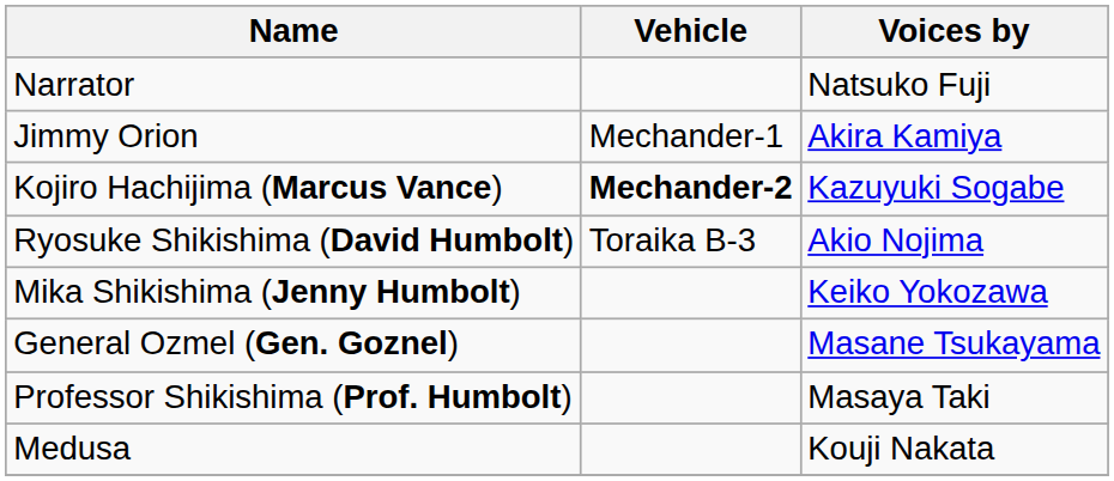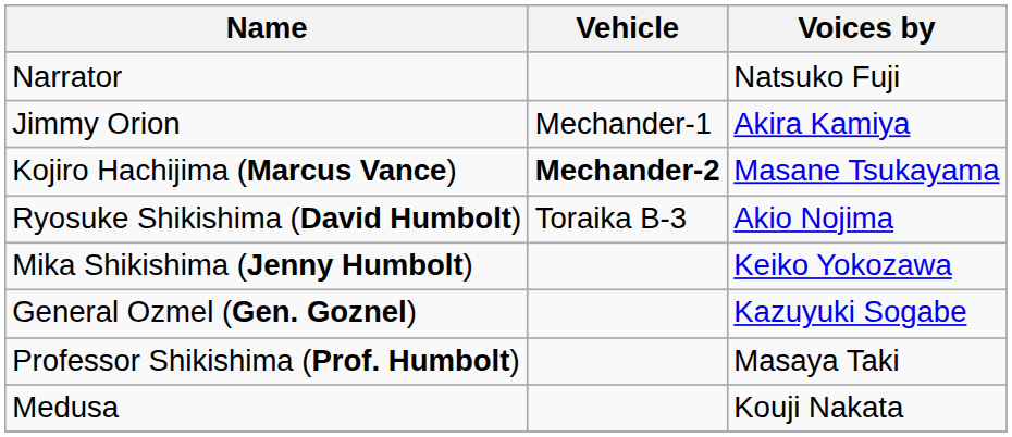Kojiro Hachijima (Marcus Vance) | Voices by: Kazuyuki Sogabe -> Masane Tsukayama
General Ozmel (Gen. Goznel) | Voices by: Masane Tsukayama -> Kazuyuki Sogabe
